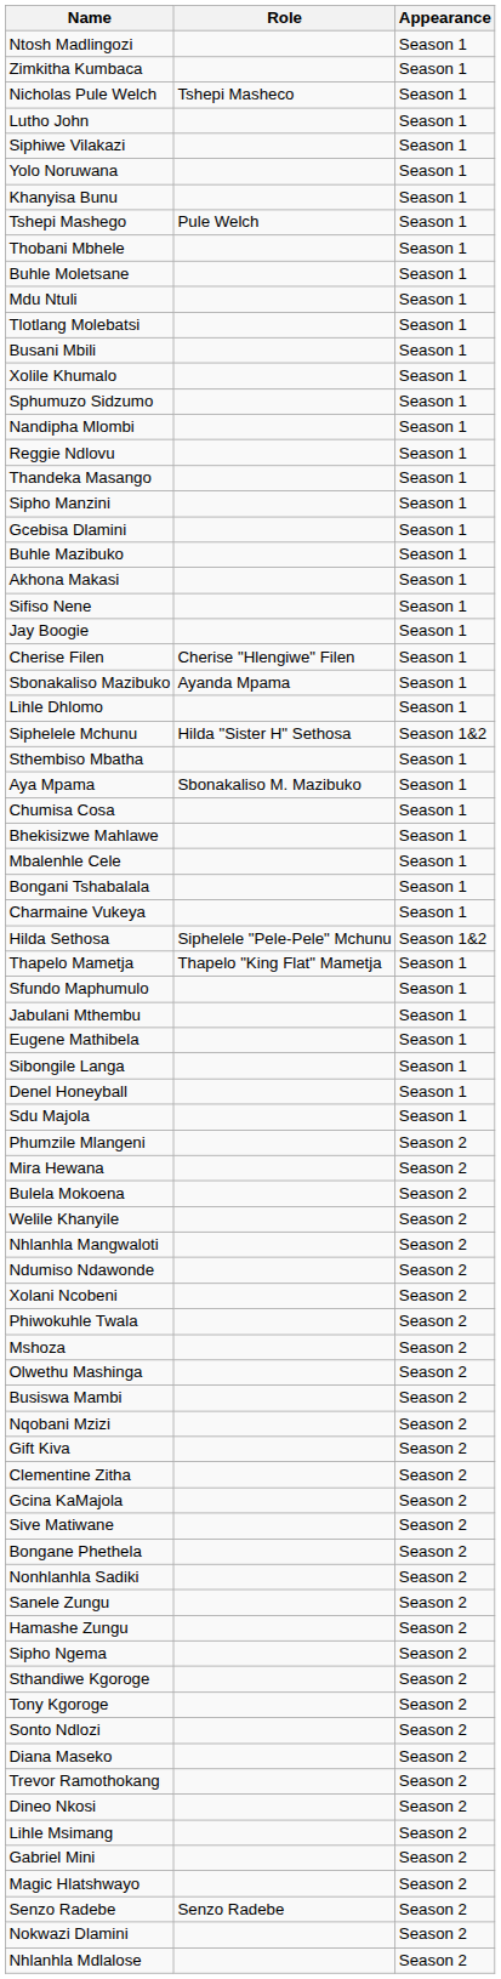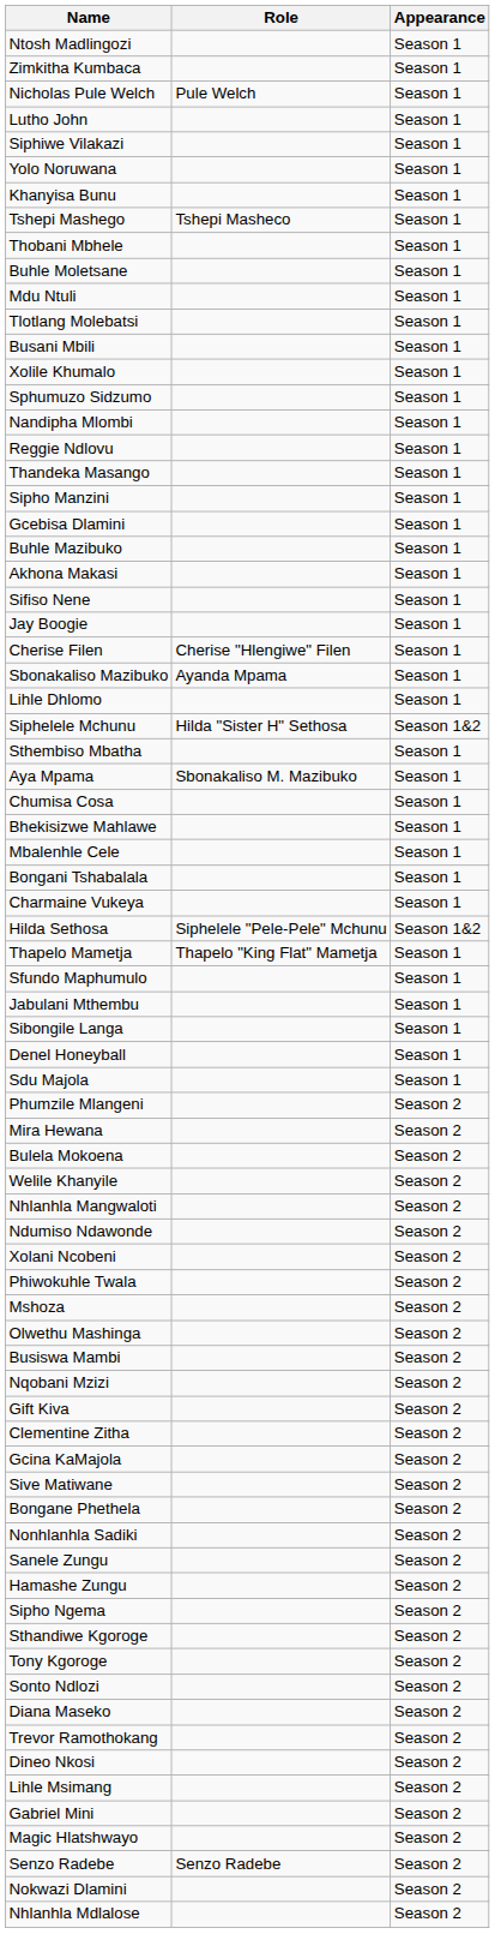Nicholas Pule Welch | Role: Tshepi Masheco -> Pule Welch
Tshepi Mashego | Role: Pule Welch -> Tshepi Masheco
- row: Eugene Mathibela | Season 1
